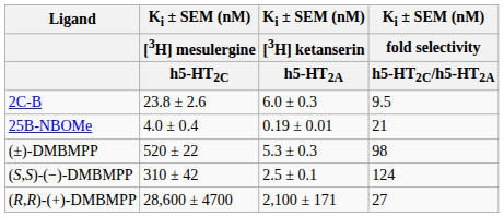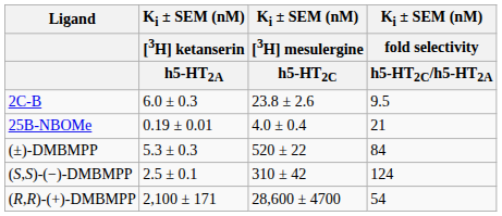columns swapped: Ki ± SEM (nM) / [3H] ketanserin / h5-HT2A <-> Ki ± SEM (nM) / [3H] mesulergine / h5-HT2C
(±)-DMBMPP | Ki ± SEM (nM) / fold selectivity / h5-HT2C/h5-HT2A: 98 -> 84
(R,R)-(+)-DMBMPP | Ki ± SEM (nM) / fold selectivity / h5-HT2C/h5-HT2A: 27 -> 54
